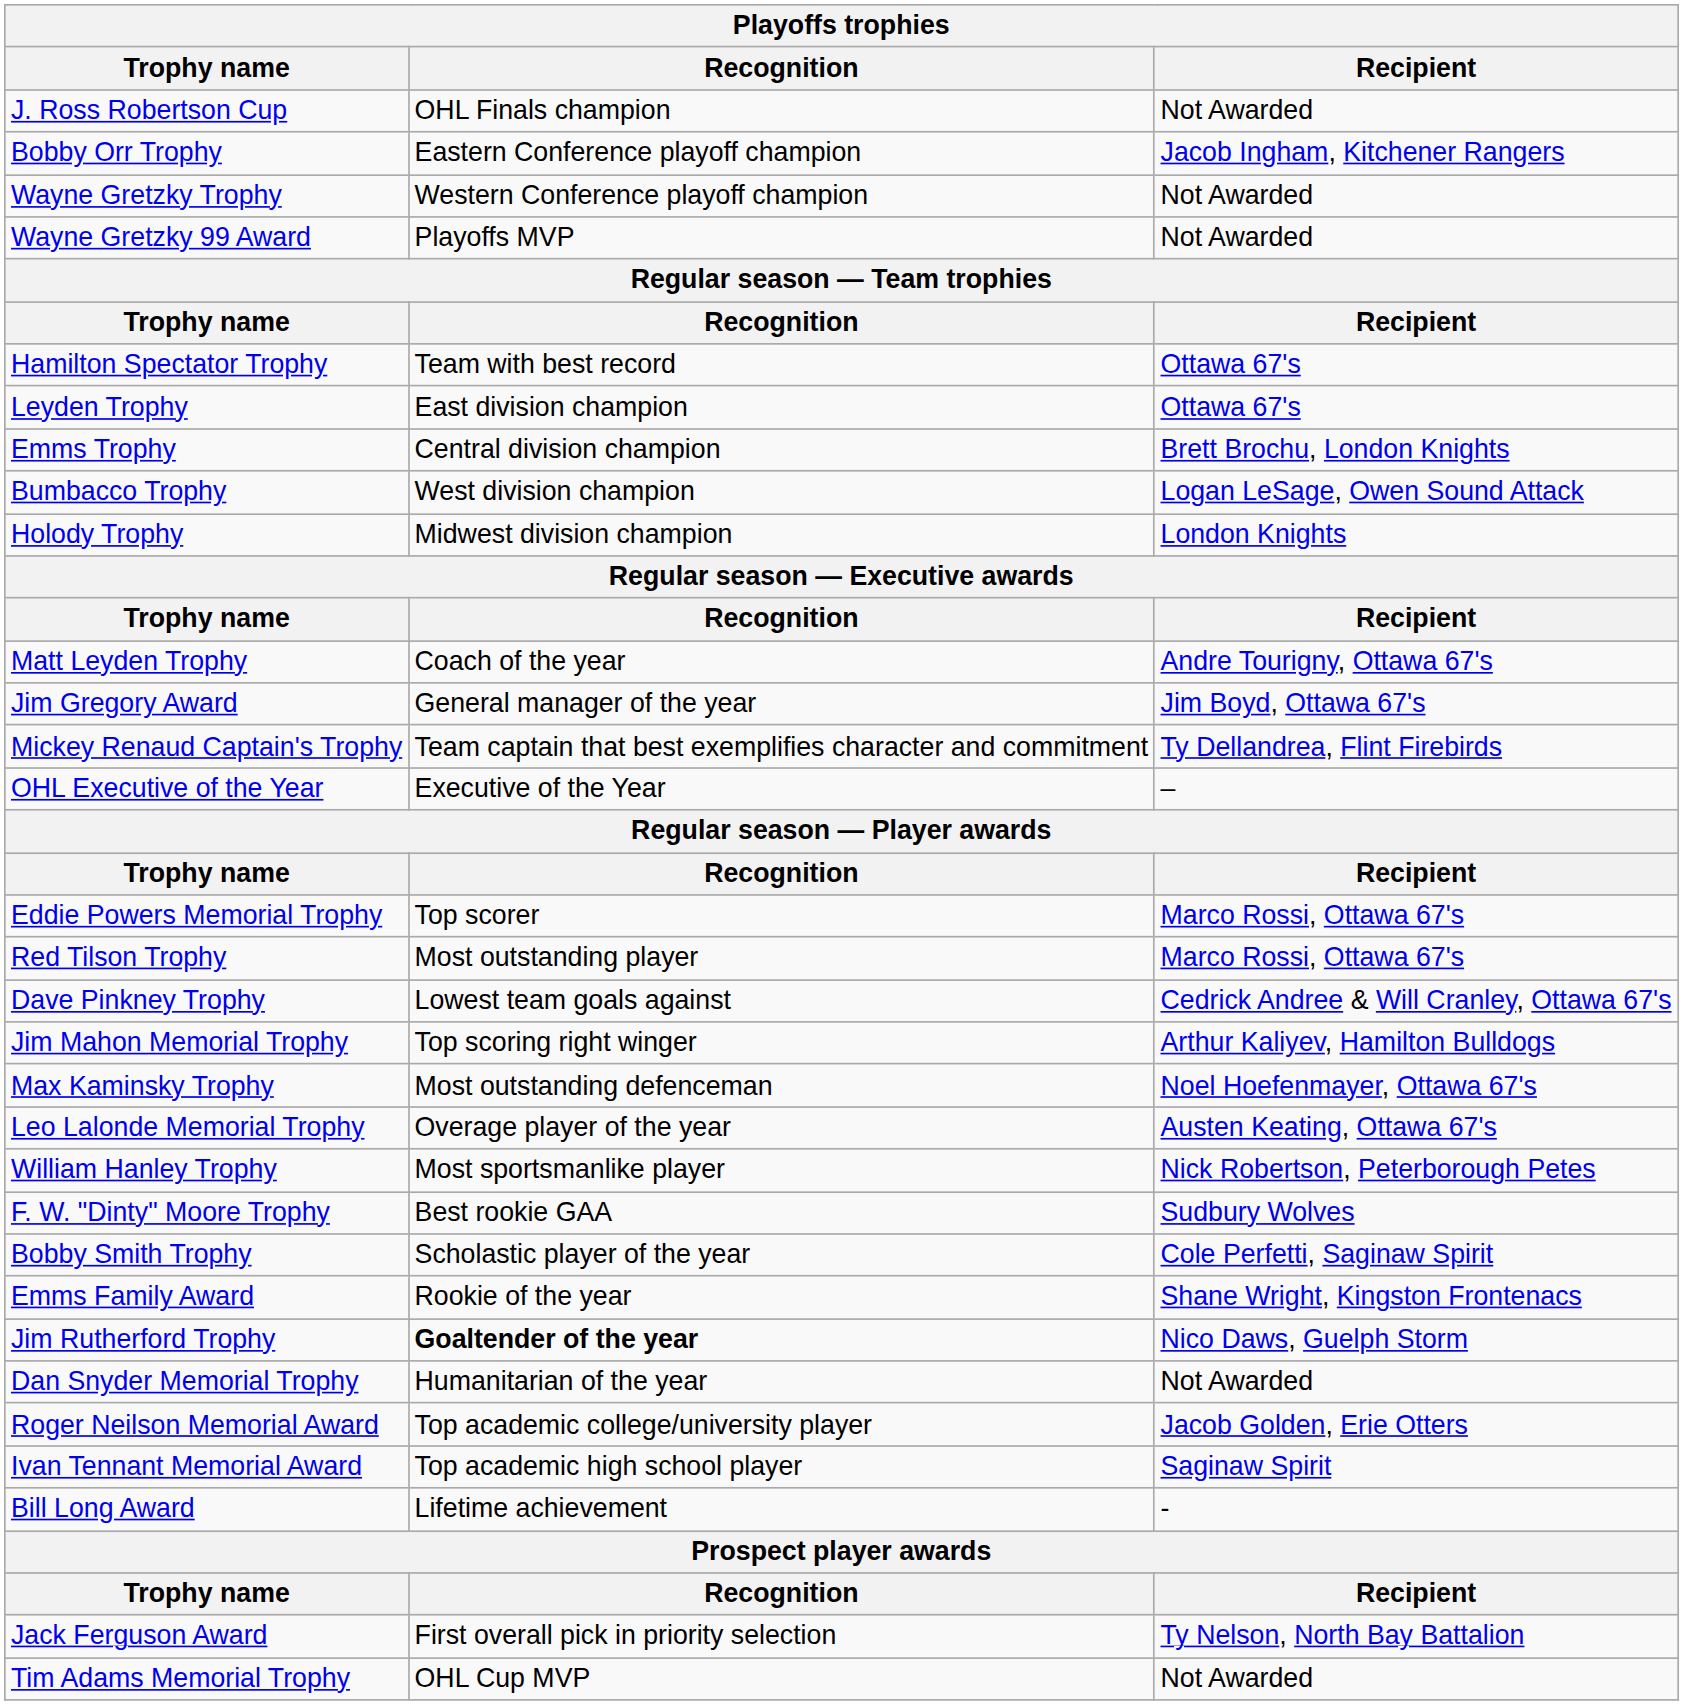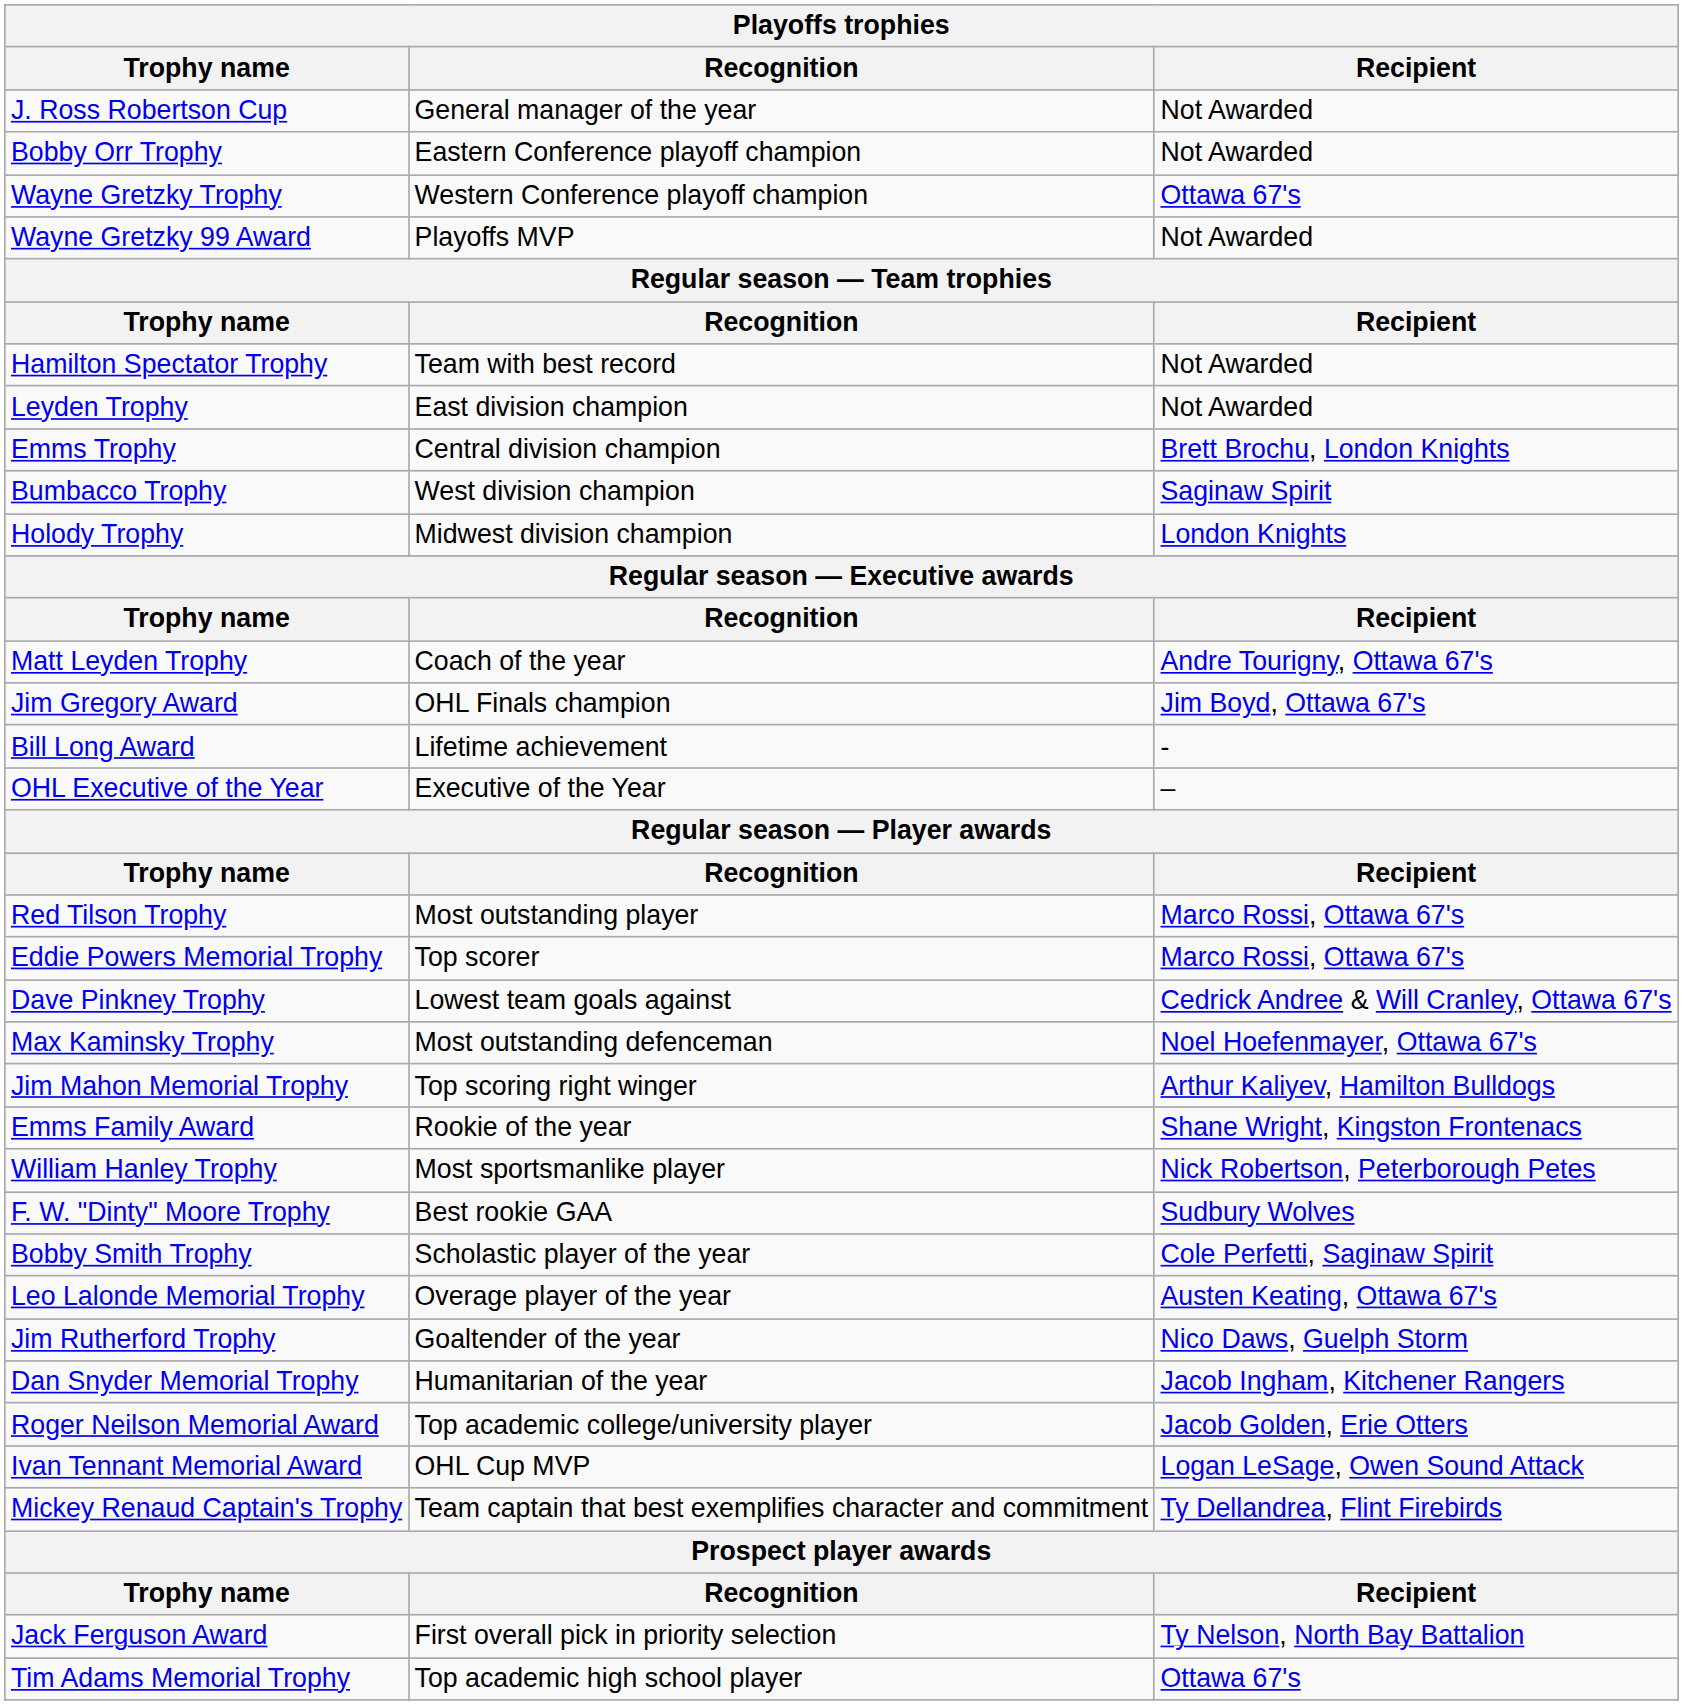J. Ross Robertson Cup | Recognition: OHL Finals champion -> General manager of the year
Bobby Orr Trophy | Recipient: Jacob Ingham, Kitchener Rangers -> Not Awarded
Wayne Gretzky Trophy | Recipient: Not Awarded -> Ottawa 67's
Hamilton Spectator Trophy | Recipient: Ottawa 67's -> Not Awarded
Leyden Trophy | Recipient: Ottawa 67's -> Not Awarded
Bumbacco Trophy | Recipient: Logan LeSage, Owen Sound Attack -> Saginaw Spirit
Jim Gregory Award | Recognition: General manager of the year -> OHL Finals champion
rows swapped: Bill Long Award <-> Mickey Renaud Captain's Trophy
rows swapped: Red Tilson Trophy <-> Eddie Powers Memorial Trophy
rows swapped: Max Kaminsky Trophy <-> Jim Mahon Memorial Trophy
rows swapped: Emms Family Award <-> Leo Lalonde Memorial Trophy
Jim Rutherford Trophy | Recognition: bold -> normal
Dan Snyder Memorial Trophy | Recipient: Not Awarded -> Jacob Ingham, Kitchener Rangers
Ivan Tennant Memorial Award | Recognition: Top academic high school player -> OHL Cup MVP
Ivan Tennant Memorial Award | Recipient: Saginaw Spirit -> Logan LeSage, Owen Sound Attack
Tim Adams Memorial Trophy | Recognition: OHL Cup MVP -> Top academic high school player
Tim Adams Memorial Trophy | Recipient: Not Awarded -> Ottawa 67's
